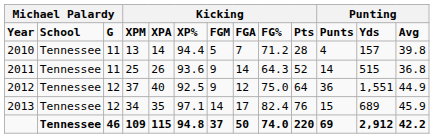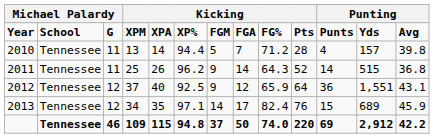2011 | column 6: 93.6 -> 96.2
2012 | column 9: 75.0 -> 65.9
2012 | column 13: 44.9 -> 43.1
